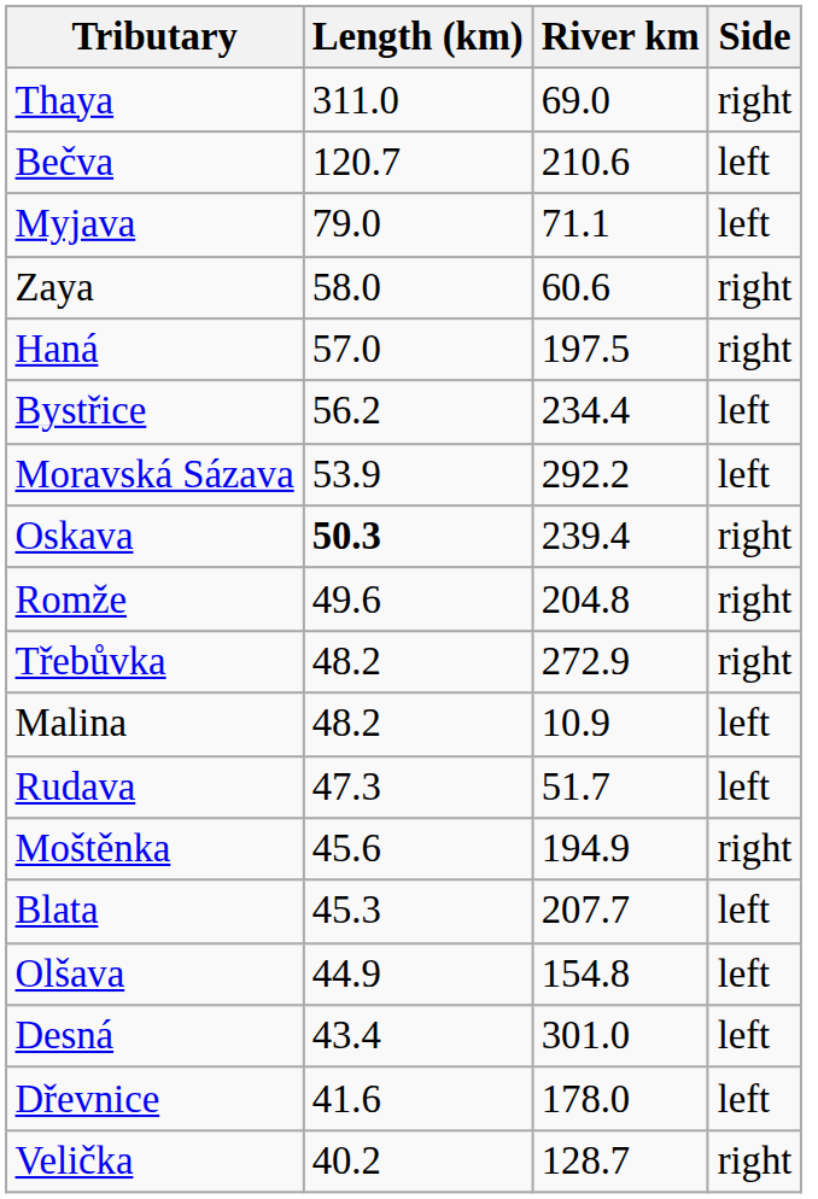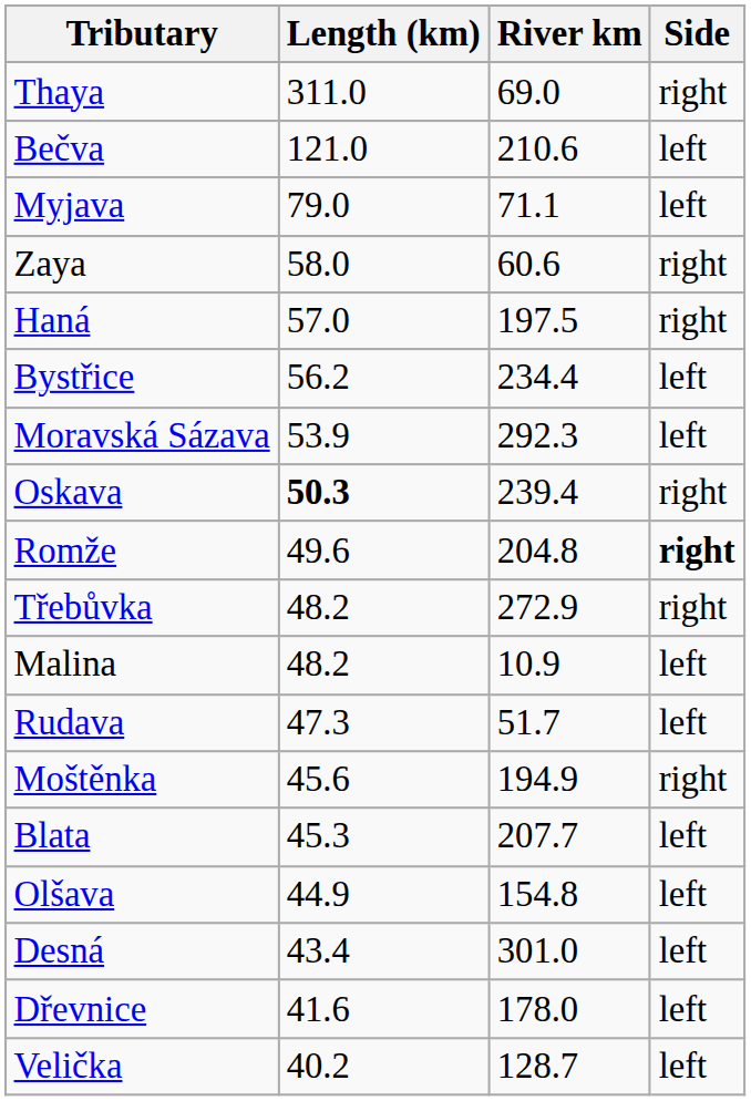Bečva | Length (km): 120.7 -> 121.0
Moravská Sázava | River km: 292.2 -> 292.3
Romže | Side: normal -> bold
Velička | Side: right -> left
